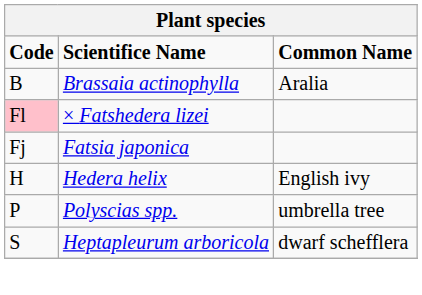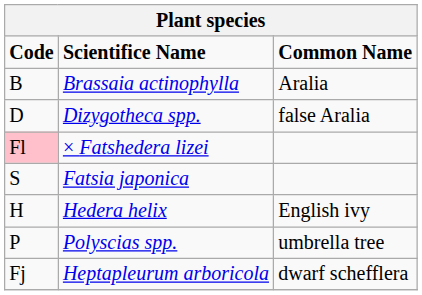+ row: D | Dizygotheca spp. | false Aralia
Fatsia japonica | Code: Fj -> S
Heptapleurum arboricola | Code: S -> Fj
